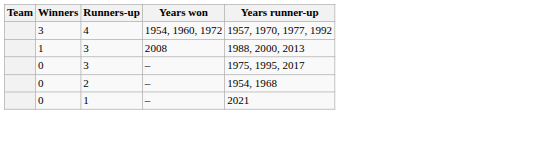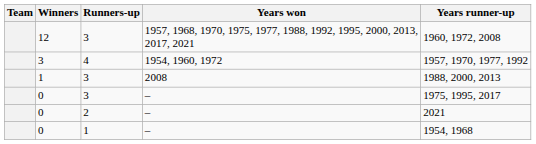+ row: 12 | 3 | 1957, 1968, 1970, 1975, 1977, 1988, 1992, 1995, 2000, 2013, 2017, 2021 | 1960, 1972, 2008
0 / 2 | Years runner-up: 1954, 1968 -> 2021
0 / 1 | Years runner-up: 2021 -> 1954, 1968
